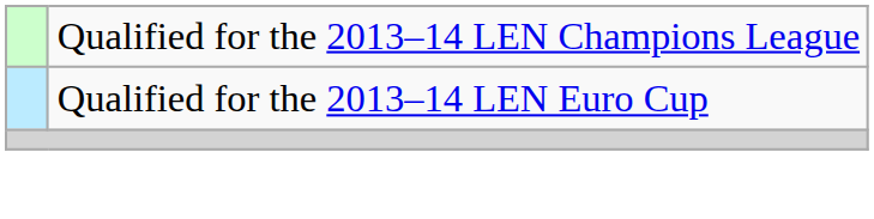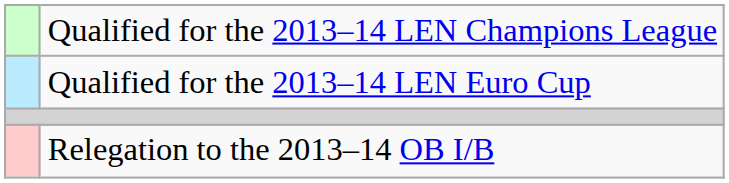+ row: Relegation to the 2013–14 OB I/B
